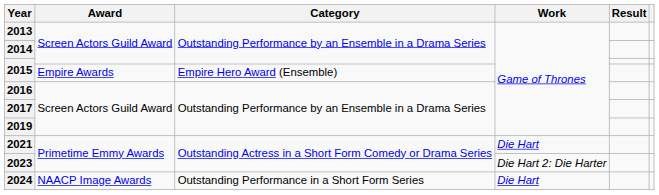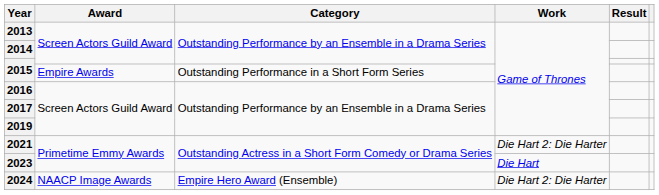2015 / Empire Awards | Category: Empire Hero Award (Ensemble) -> Outstanding Performance in a Short Form Series
2021 | Work: Die Hart -> Die Hart 2: Die Harter
2023 | Work: Die Hart 2: Die Harter -> Die Hart
2024 | Category: Outstanding Performance in a Short Form Series -> Empire Hero Award (Ensemble)
2024 | Work: Die Hart -> Die Hart 2: Die Harter
